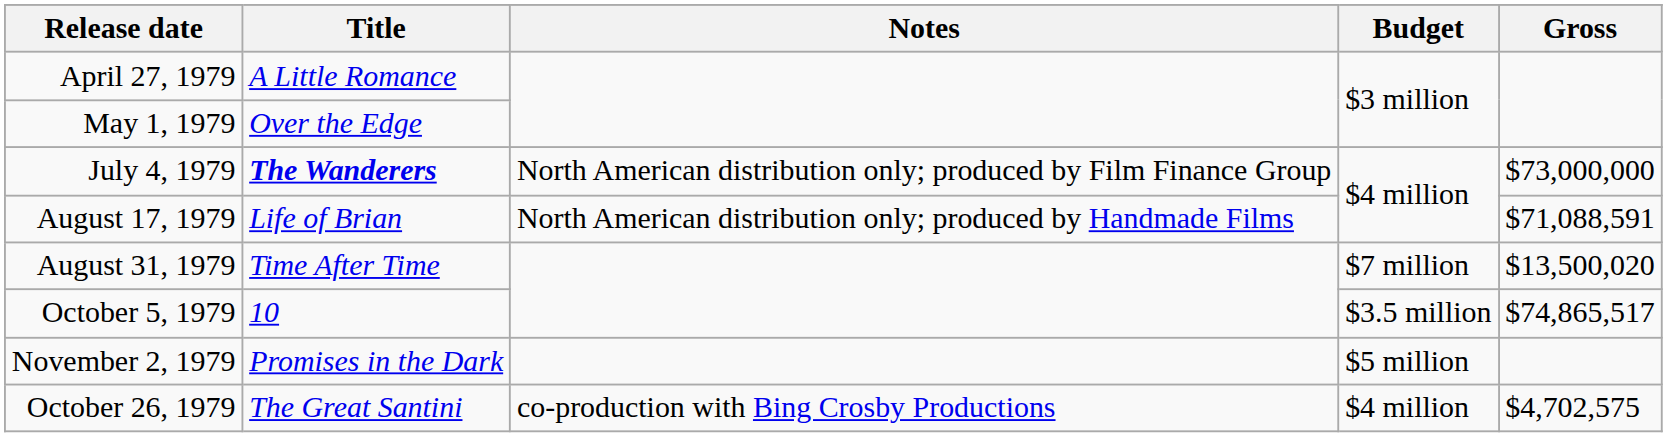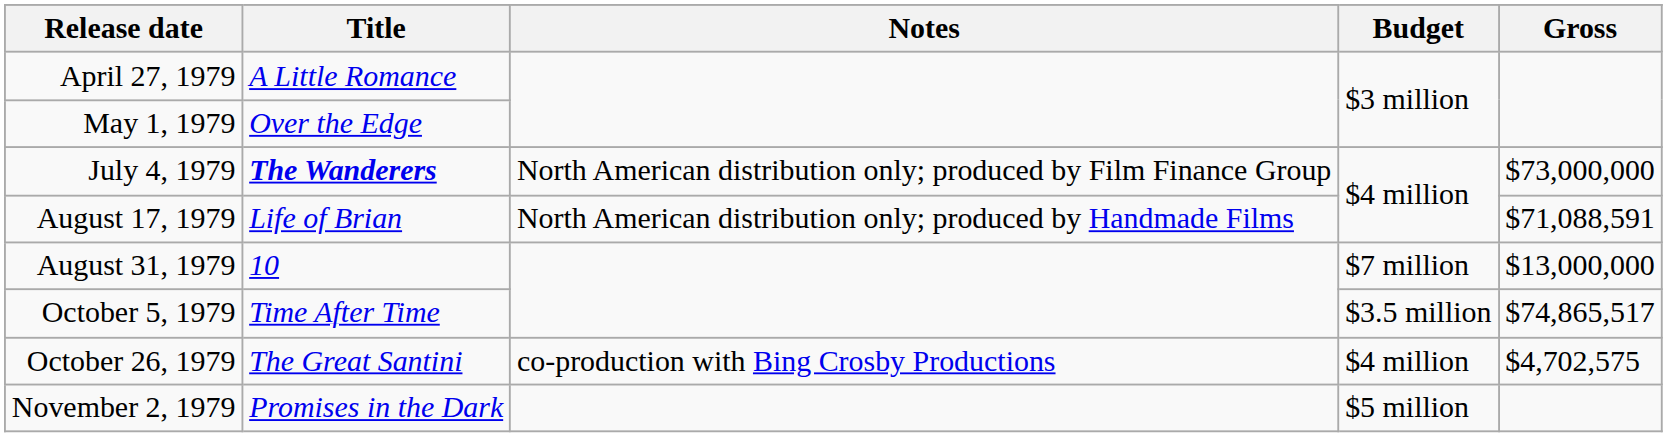August 31, 1979 | Title: Time After Time -> 10
August 31, 1979 | Gross: $13,500,020 -> $13,000,000
October 5, 1979 | Title: 10 -> Time After Time
rows swapped: October 26, 1979 <-> November 2, 1979
